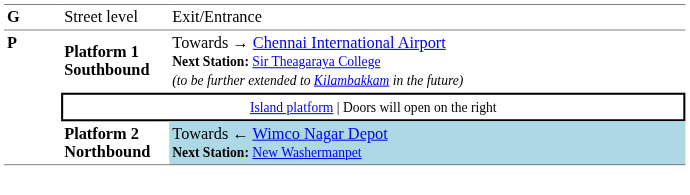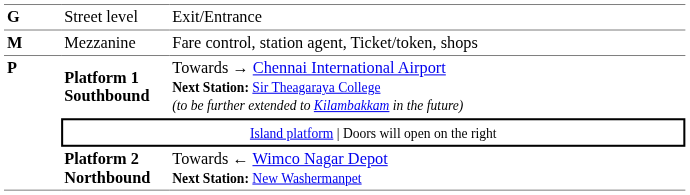+ row: M | Mezzanine | Fare control, station agent, Ticket/token, shops
Platform 2 Northbound | column 3: lightblue background -> no background
